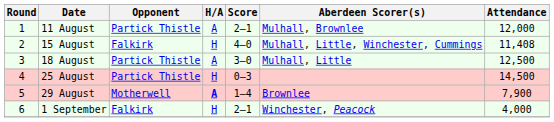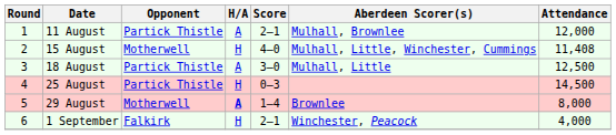15 August | Opponent: Falkirk -> Motherwell
29 August | Attendance: 7,900 -> 8,000
